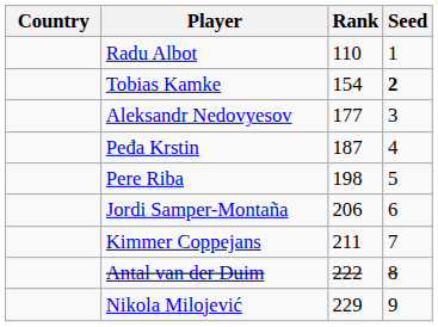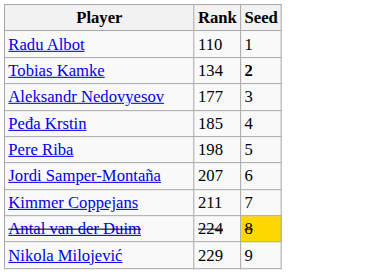- column: Country
Tobias Kamke | Rank: 154 -> 134
Peđa Krstin | Rank: 187 -> 185
Jordi Samper-Montaña | Rank: 206 -> 207
Antal van der Duim | Rank: 222 -> 224
Antal van der Duim | Seed: no background -> gold background
